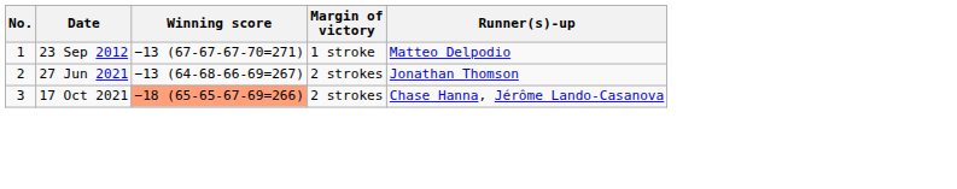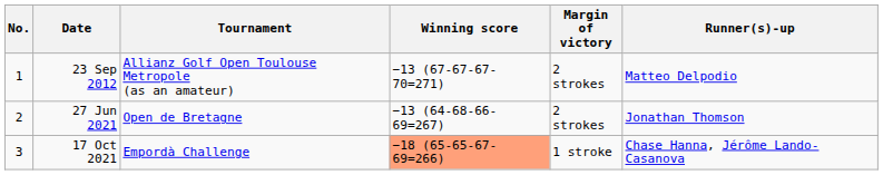+ column: Tournament | Allianz Golf Open Toulouse Metropole (as an amateur) | Open de Bretagne | Empordà Challenge
23 Sep 2012 | Margin of victory: 1 stroke -> 2 strokes
17 Oct 2021 | Margin of victory: 2 strokes -> 1 stroke
